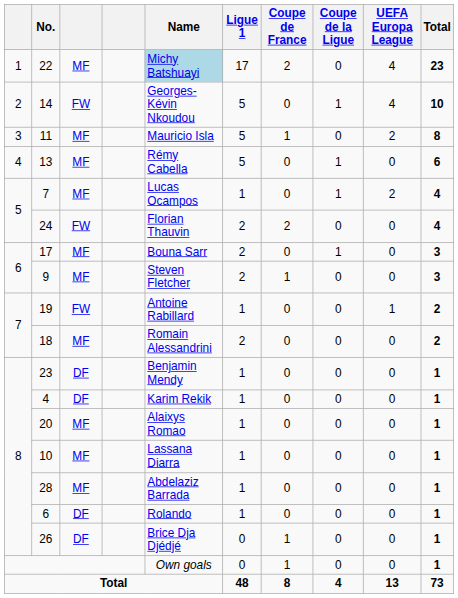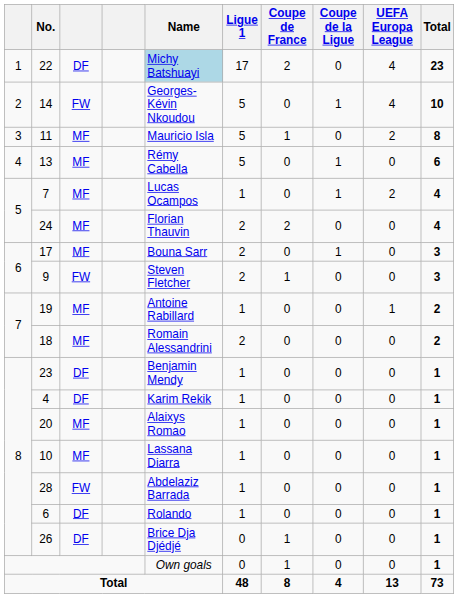22 | column 3: MF -> DF
24 | column 3: FW -> MF
9 | column 3: MF -> FW
19 | column 3: FW -> MF
28 | column 3: MF -> FW
